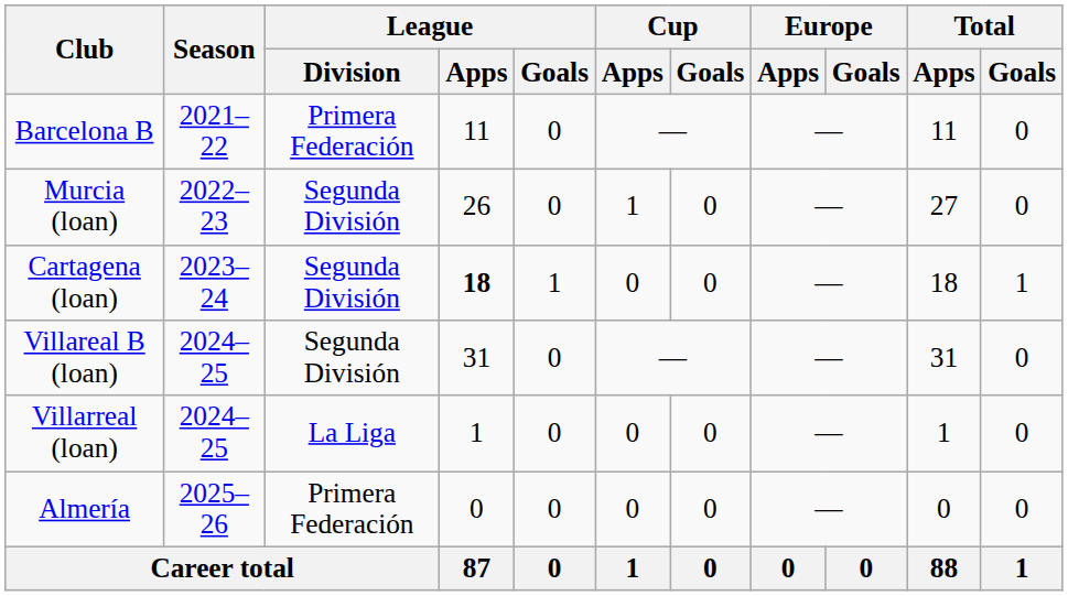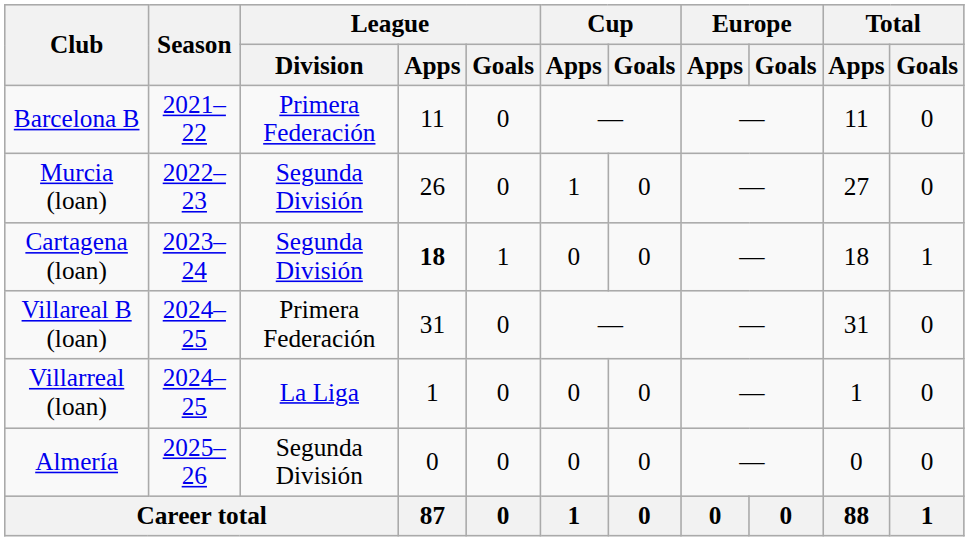Villareal B (loan) | League / Division: Segunda División -> Primera Federación
Almería | League / Division: Primera Federación -> Segunda División
